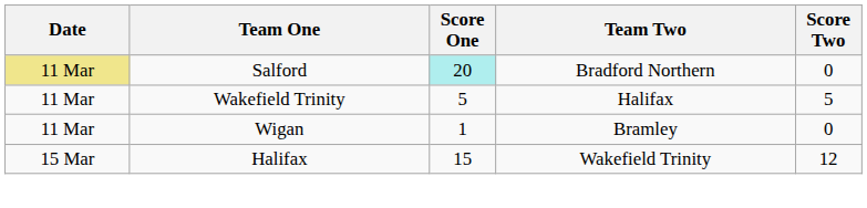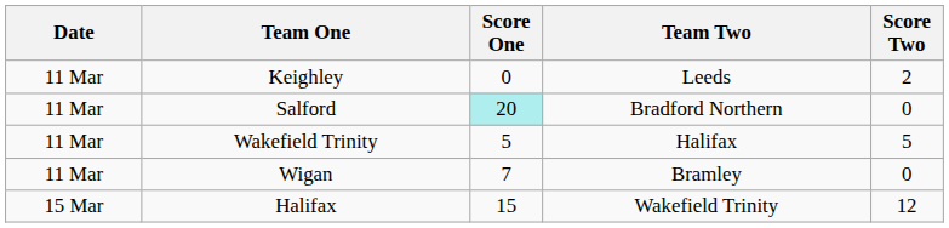+ row: 11 Mar | Keighley | 0 | Leeds | 2
Salford | Date: khaki background -> no background
Wigan | Score One: 1 -> 7
